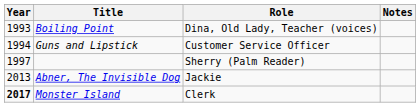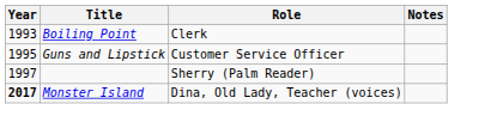Boiling Point | Role: Dina, Old Lady, Teacher (voices) -> Clerk
Guns and Lipstick | Year: 1994 -> 1995
- row: 2013 | Abner, The Invisible Dog | Jackie
Monster Island | Role: Clerk -> Dina, Old Lady, Teacher (voices)
